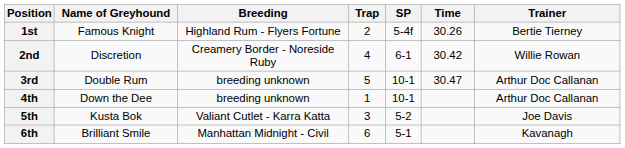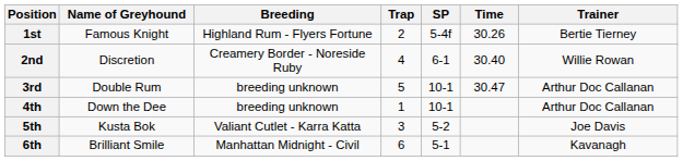2nd | Time: 30.42 -> 30.40
